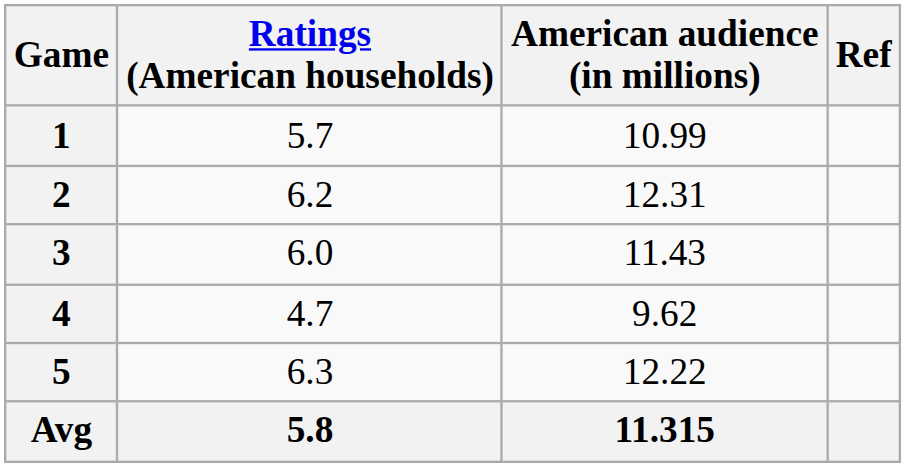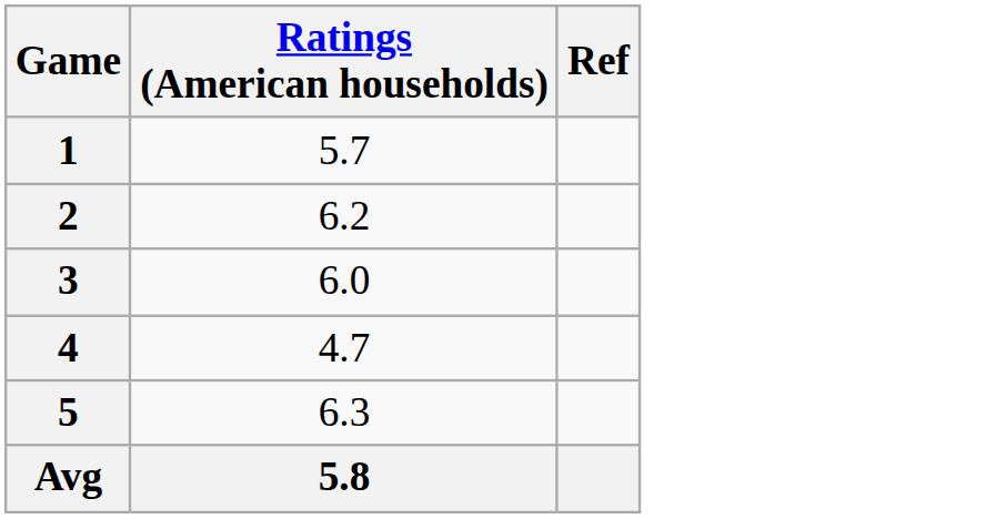- column: American audience (in millions) | 10.99 | 12.31 | 11.43 | 9.62 | 12.22 | 11.315
